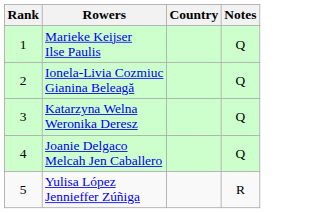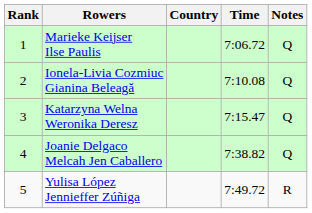+ column: Time | 7:06.72 | 7:10.08 | 7:15.47 | 7:38.82 | 7:49.72
